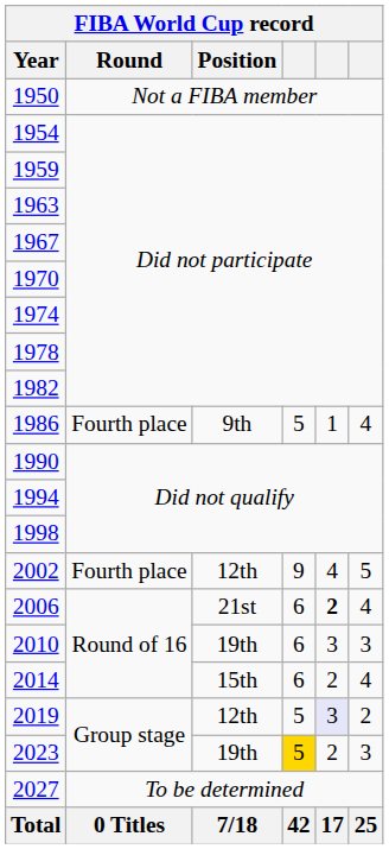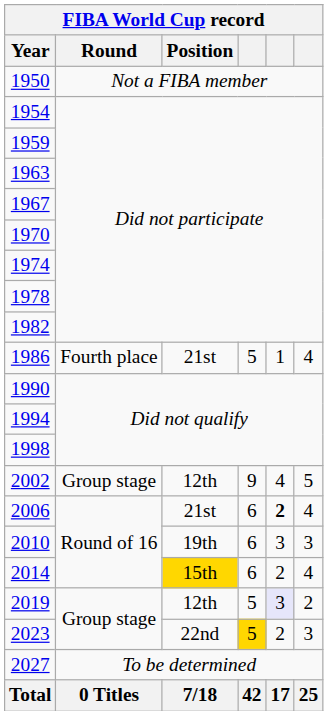1986 | Position: 9th -> 21st
2002 | Round: Fourth place -> Group stage
2014 | Position: no background -> gold background
2023 | Position: 19th -> 22nd
